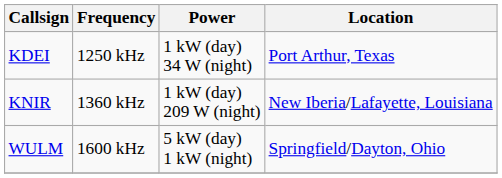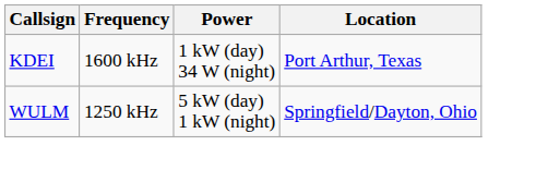KDEI | Frequency: 1250 kHz -> 1600 kHz
- row: KNIR | 1360 kHz | 1 kW (day) 209 W (night) | New Iberia/Lafayette, Louisiana
WULM | Frequency: 1600 kHz -> 1250 kHz
